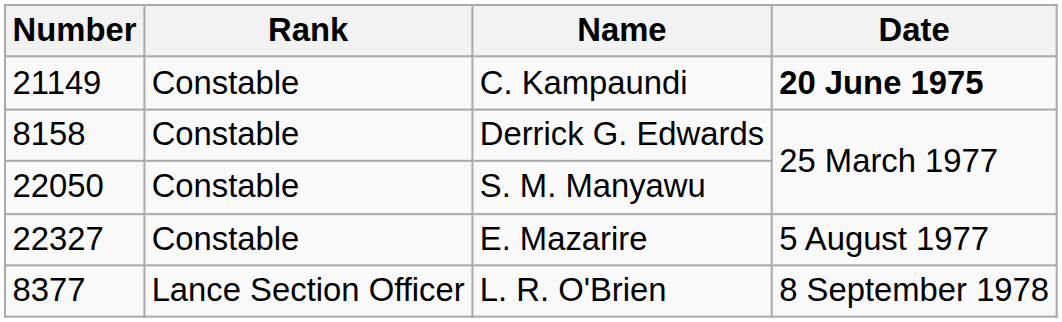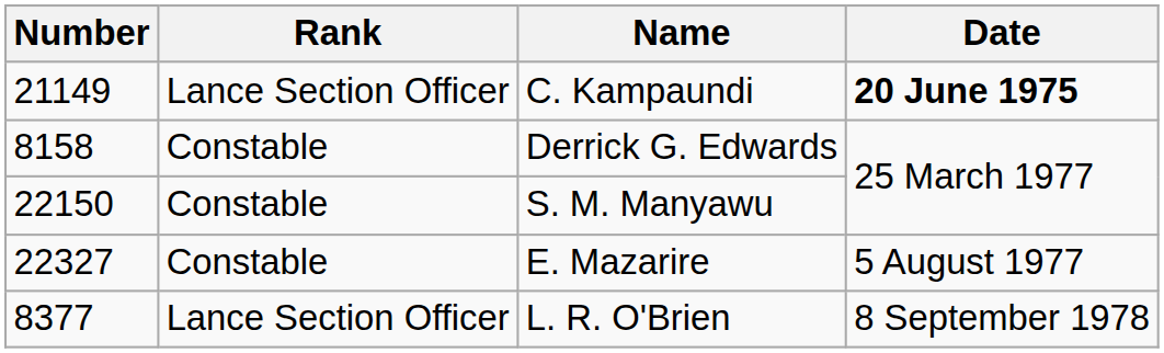C. Kampaundi | Rank: Constable -> Lance Section Officer
S. M. Manyawu | Number: 22050 -> 22150
